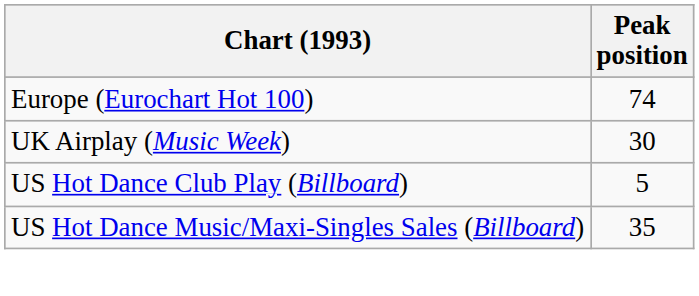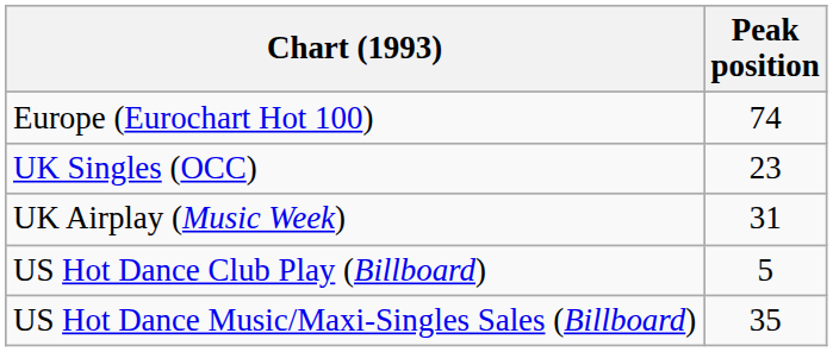+ row: UK Singles (OCC) | 23
UK Airplay (Music Week) | Peak position: 30 -> 31
